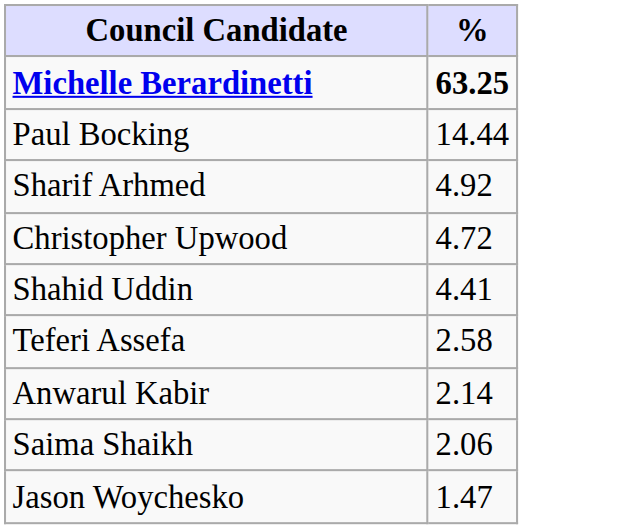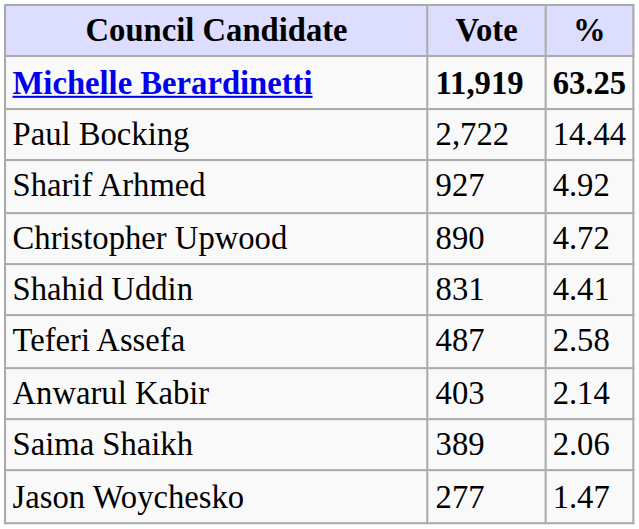+ column: Vote | 11,919 | 2,722 | 927 | 890 | 831 | 487 | 403 | 389 | 277
